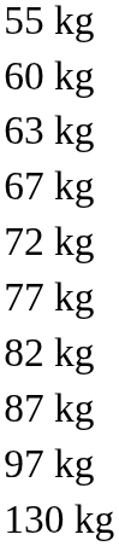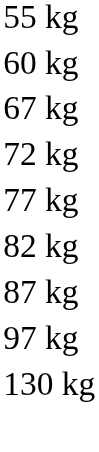- row: 63 kg
